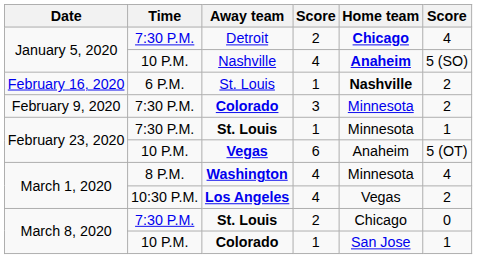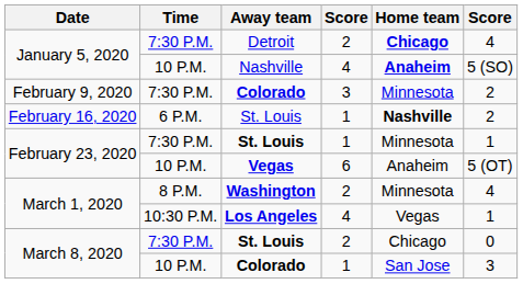rows swapped: February 9, 2020 / Colorado <-> February 16, 2020 / St. Louis
Washington | column 4: 4 -> 2
Los Angeles | column 6: 2 -> 1
March 8, 2020 / Colorado | column 6: 1 -> 3
